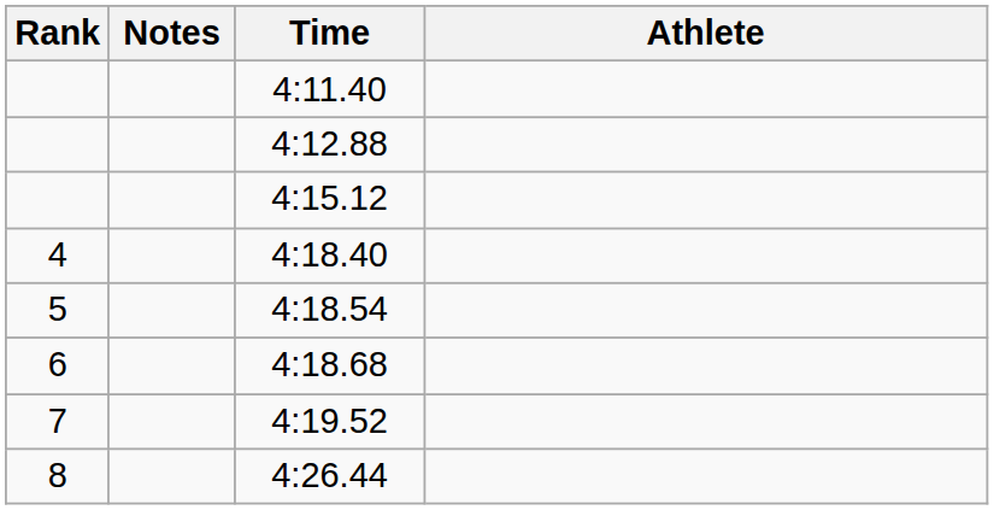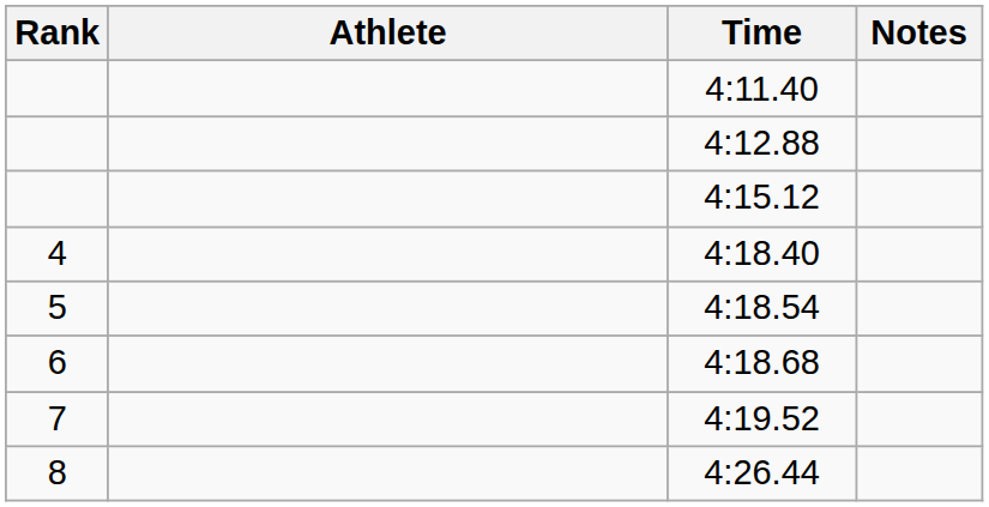columns swapped: Athlete <-> Notes
